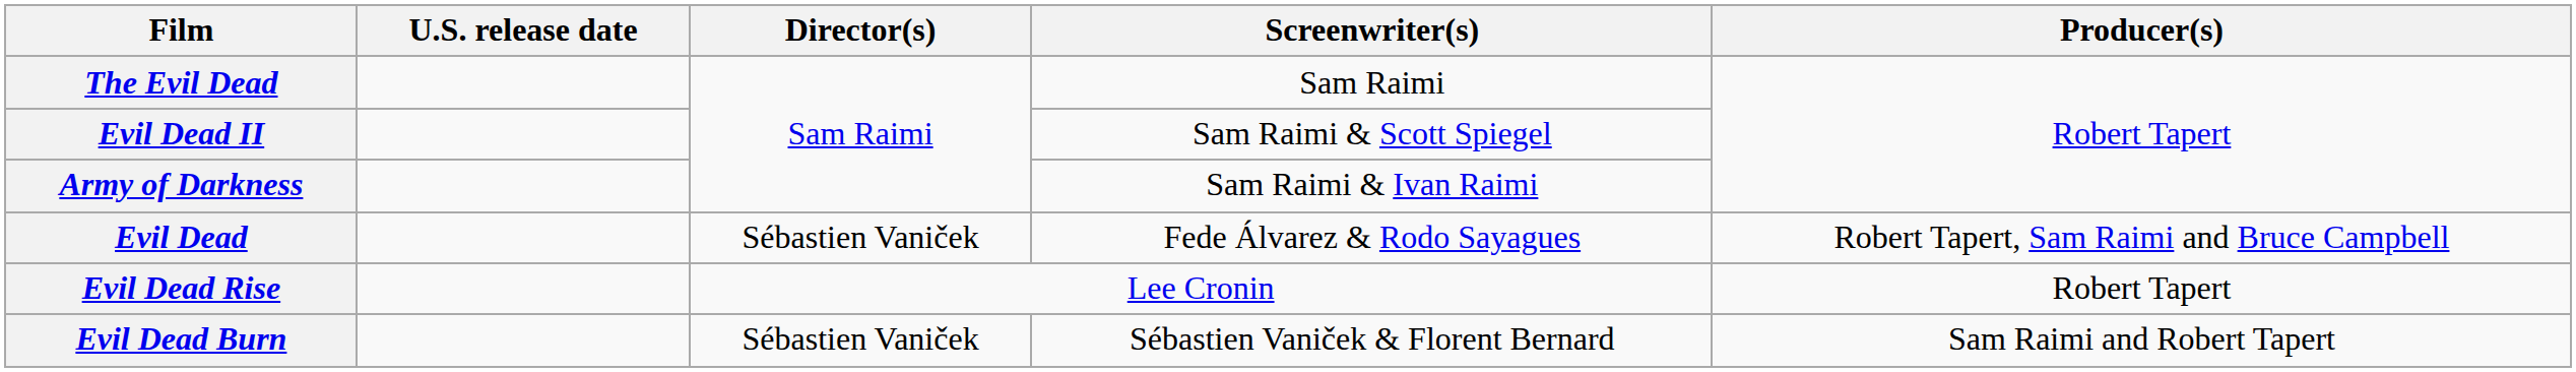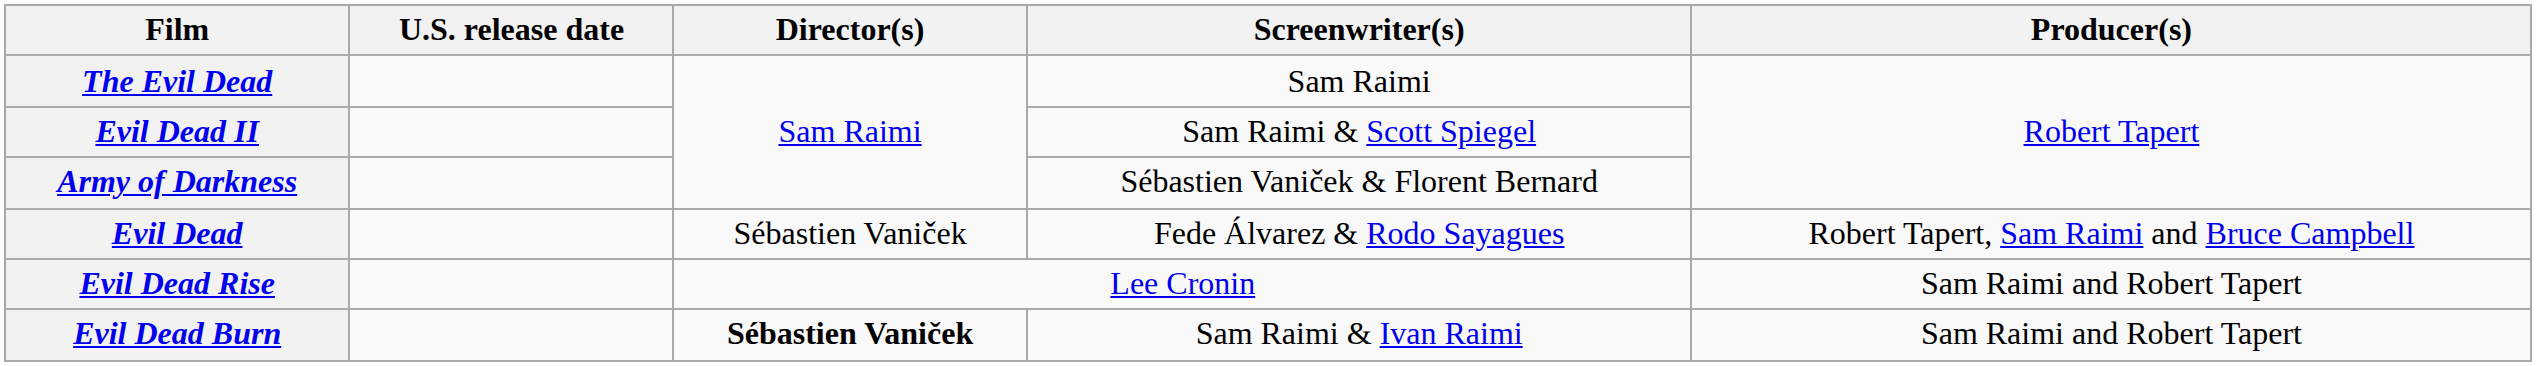Army of Darkness | Screenwriter(s): Sam Raimi & Ivan Raimi -> Sébastien Vaniček & Florent Bernard
Evil Dead Rise | Producer(s): Robert Tapert -> Sam Raimi and Robert Tapert
Evil Dead Burn | Director(s): normal -> bold
Evil Dead Burn | Screenwriter(s): Sébastien Vaniček & Florent Bernard -> Sam Raimi & Ivan Raimi
